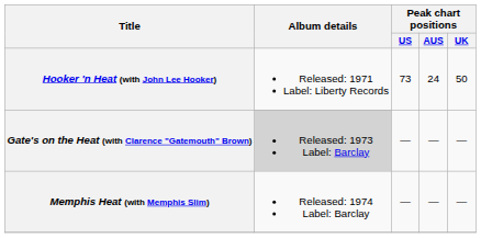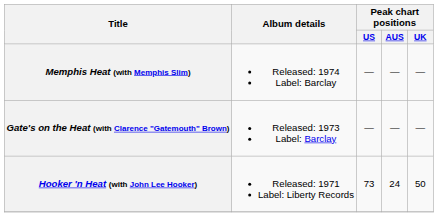rows swapped: Hooker 'n Heat (with John Lee Hooker) <-> Memphis Heat (with Memphis Slim)
Gate's on the Heat (with Clarence "Gatemouth" Brown) | Album details: lightgrey background -> no background
